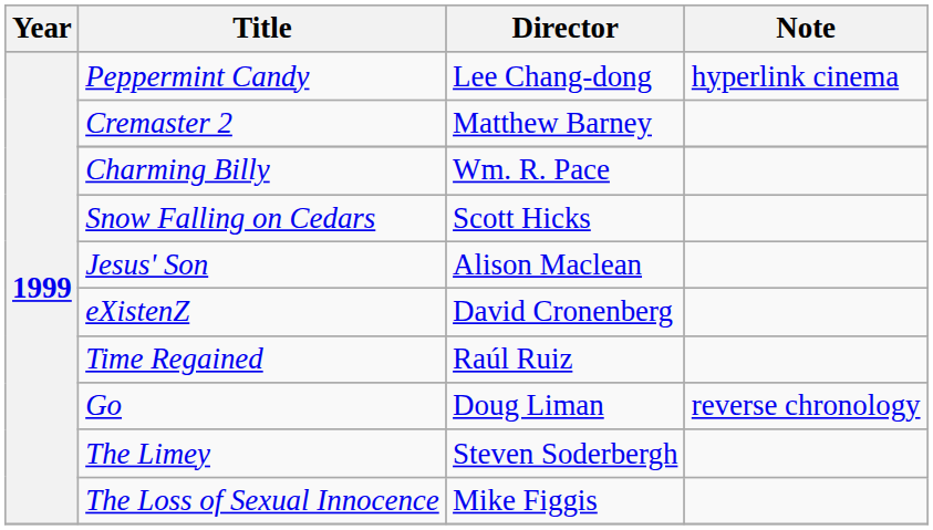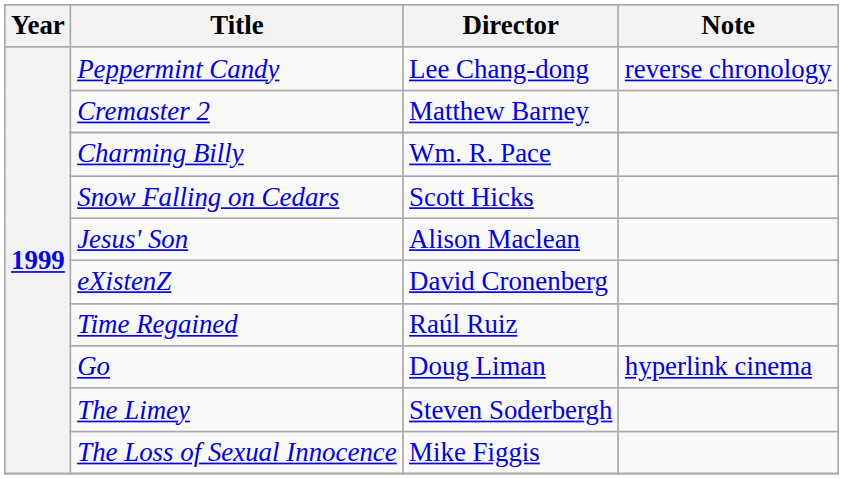Peppermint Candy | Note: hyperlink cinema -> reverse chronology
Go | Note: reverse chronology -> hyperlink cinema
